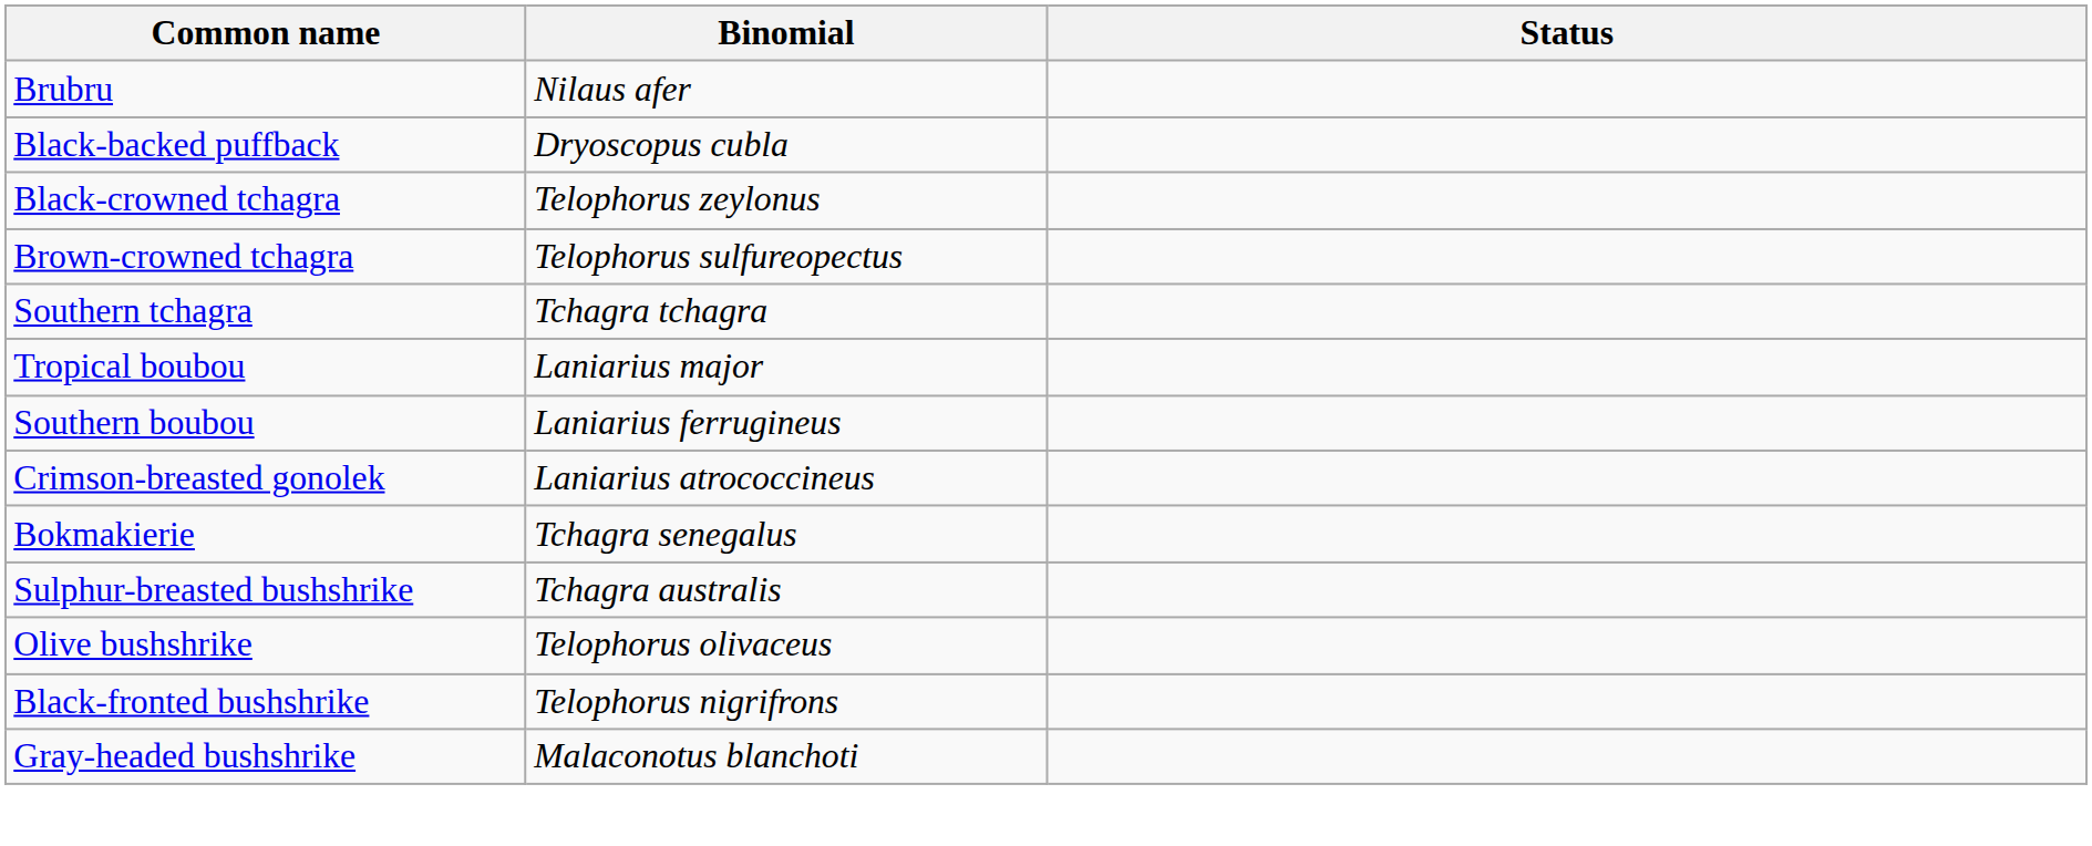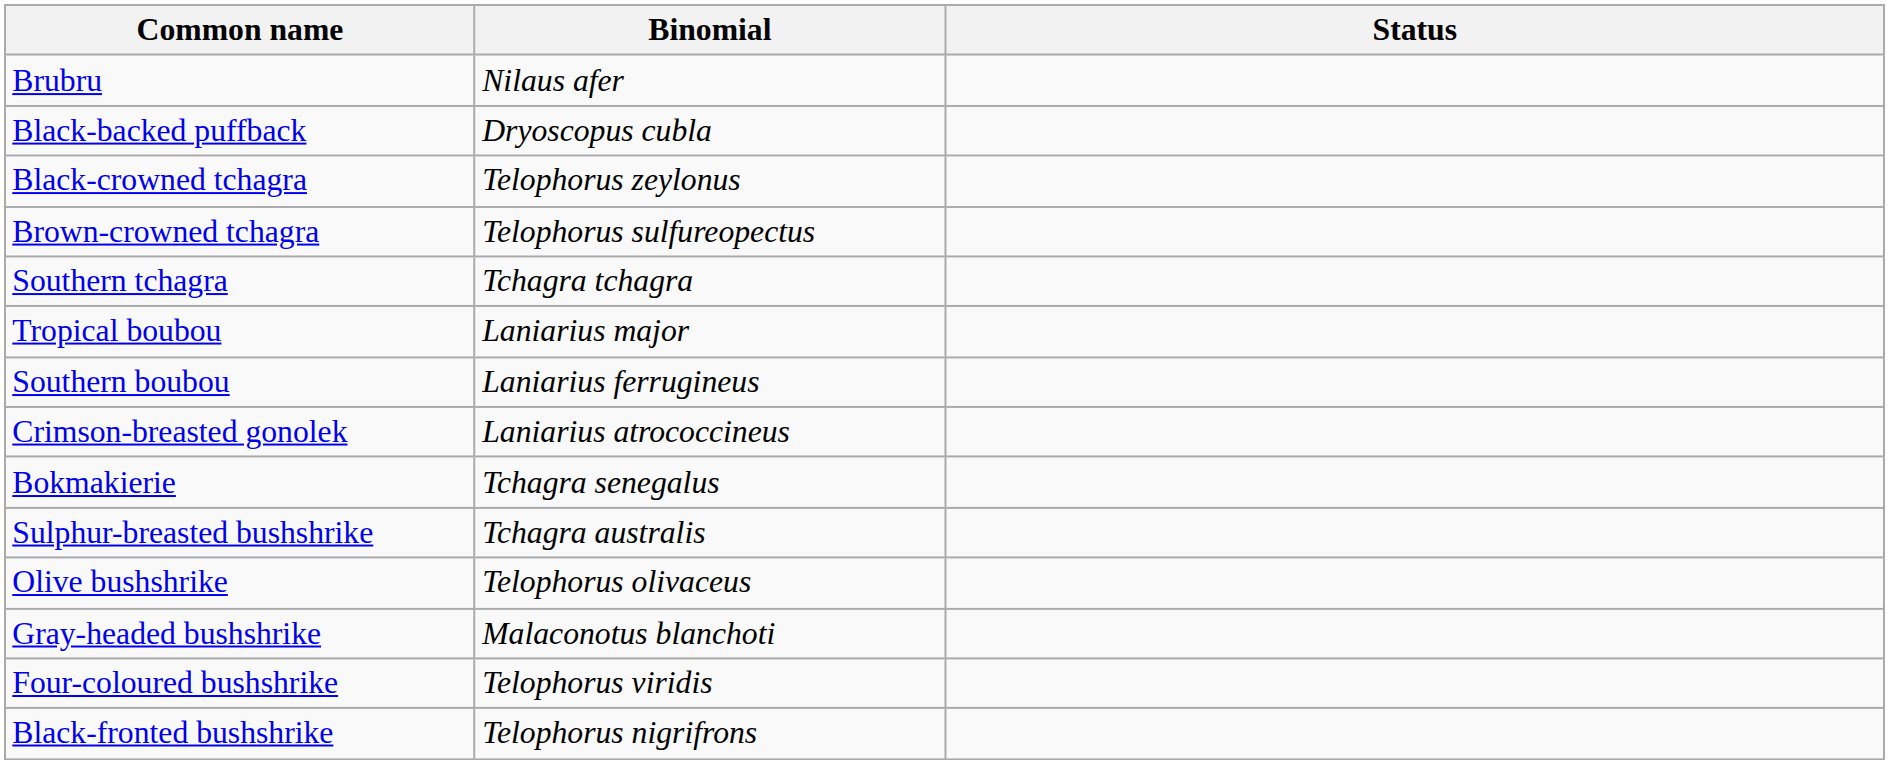rows swapped: Black-fronted bushshrike <-> Gray-headed bushshrike
+ row: Four-coloured bushshrike | Telophorus viridis
